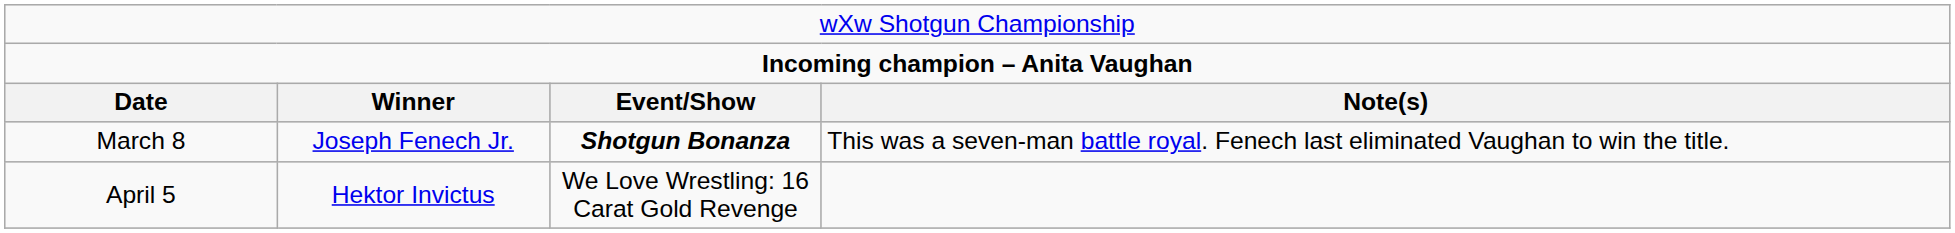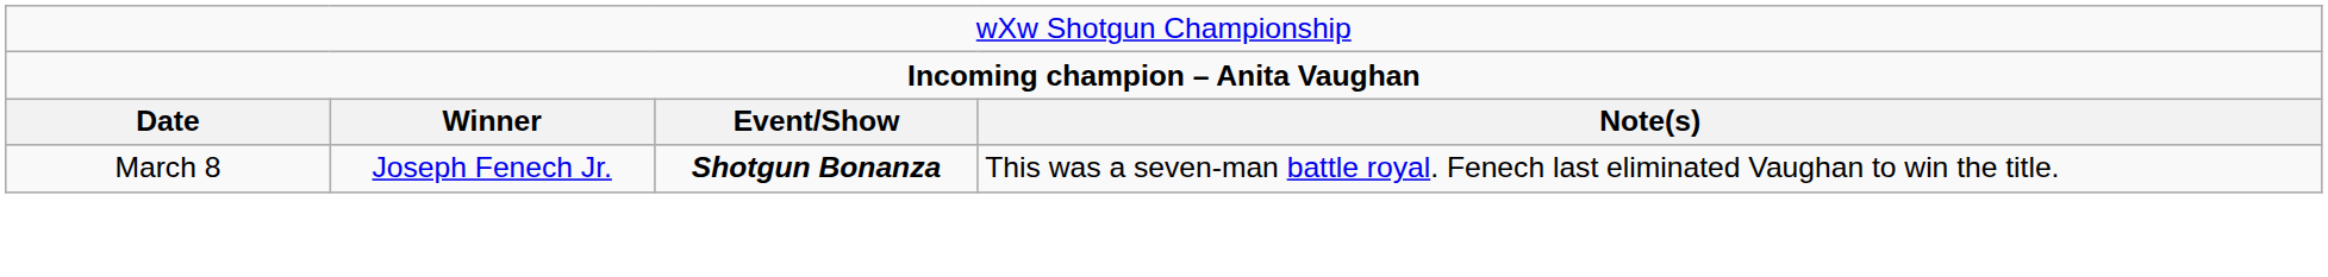- row: April 5 | Hektor Invictus | We Love Wrestling: 16 Carat Gold Revenge
